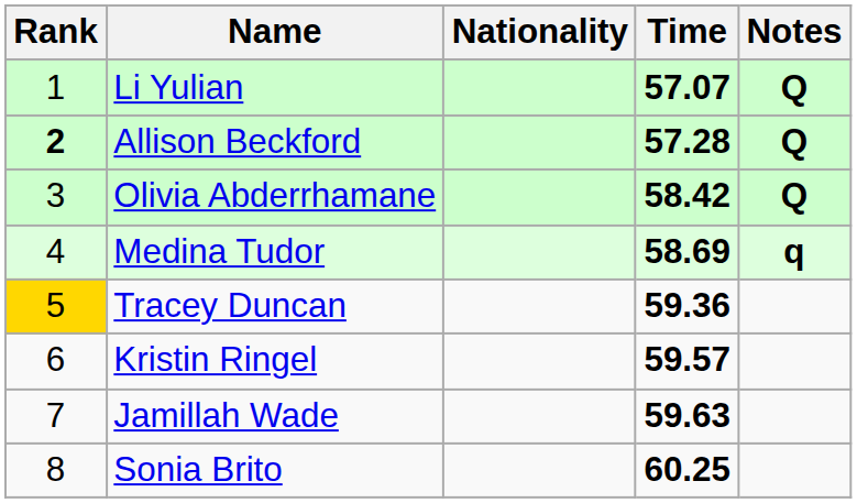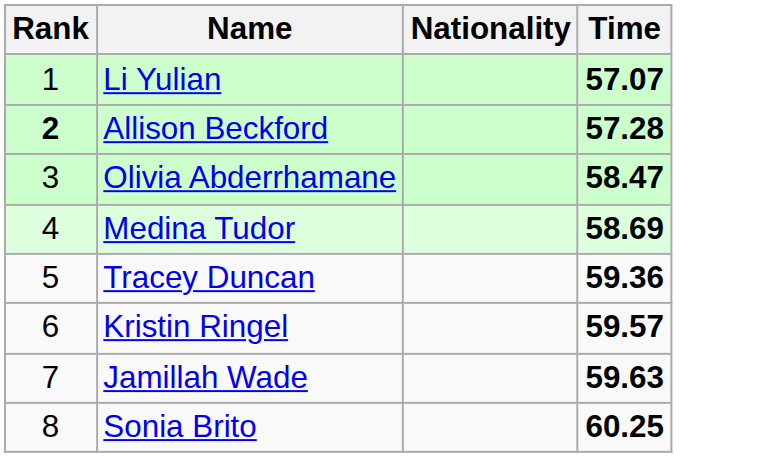- column: Notes | Q | Q | Q | q
Olivia Abderrhamane | Time: 58.42 -> 58.47
Tracey Duncan | Rank: gold background -> no background
